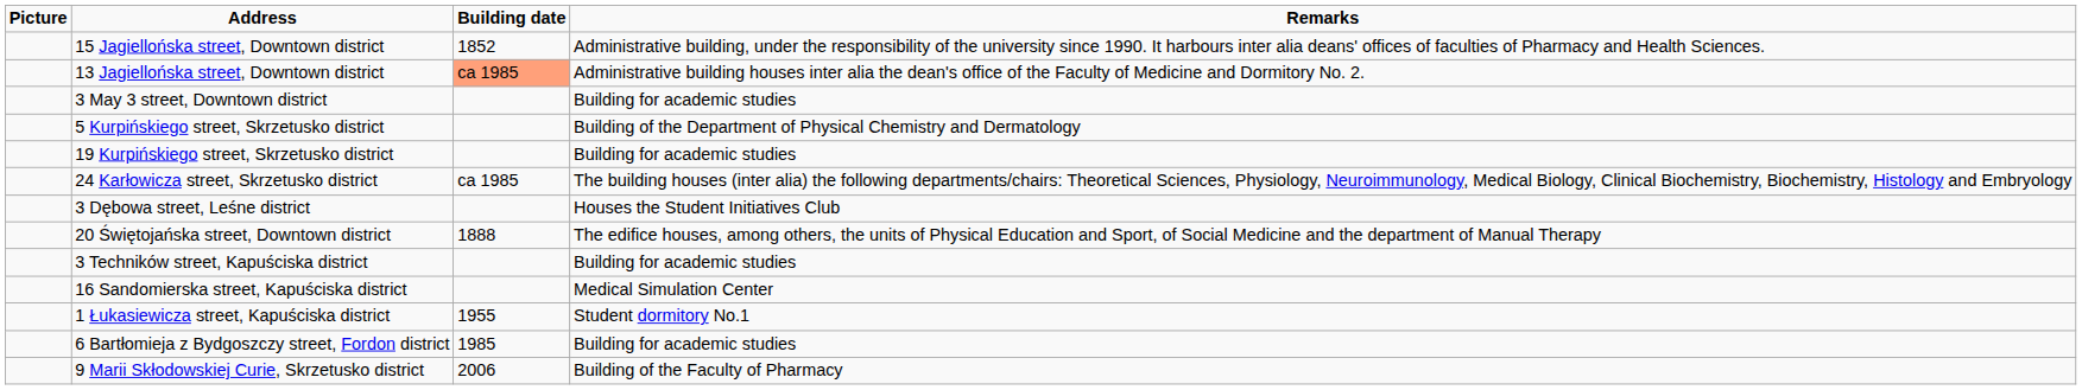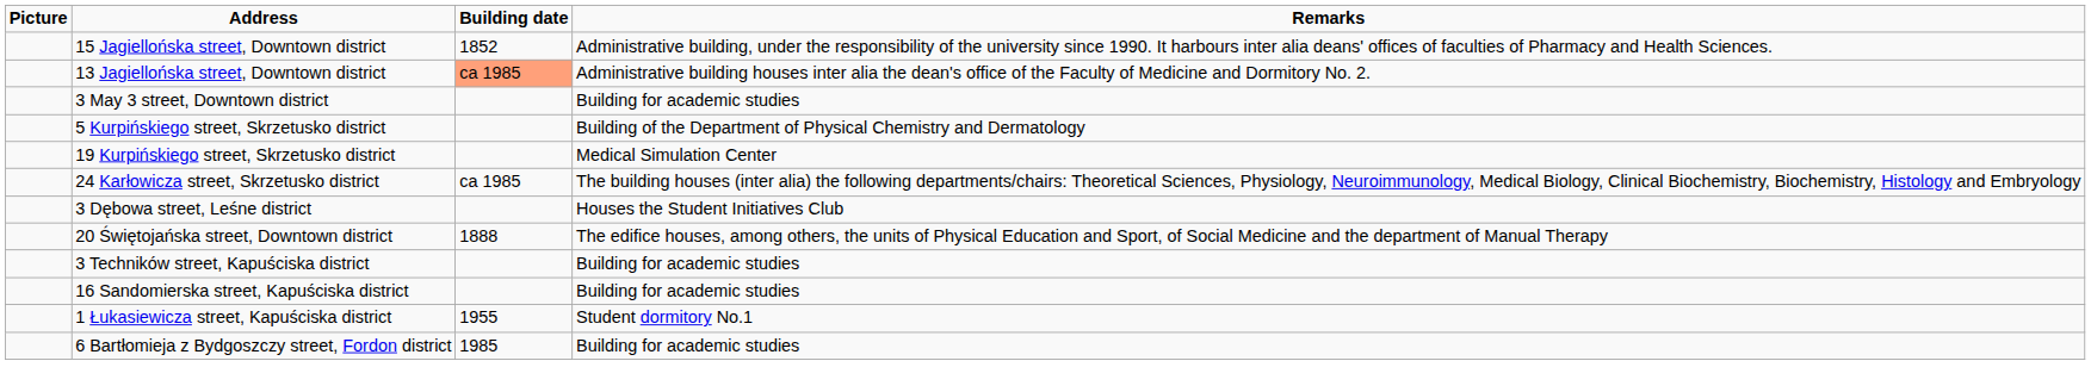19 Kurpińskiego street, Skrzetusko district | Remarks: Building for academic studies -> Medical Simulation Center
16 Sandomierska street, Kapuściska district | Remarks: Medical Simulation Center -> Building for academic studies
- row: 9 Marii Skłodowskiej Curie, Skrzetusko district | 2006 | Building of the Faculty of Pharmacy
